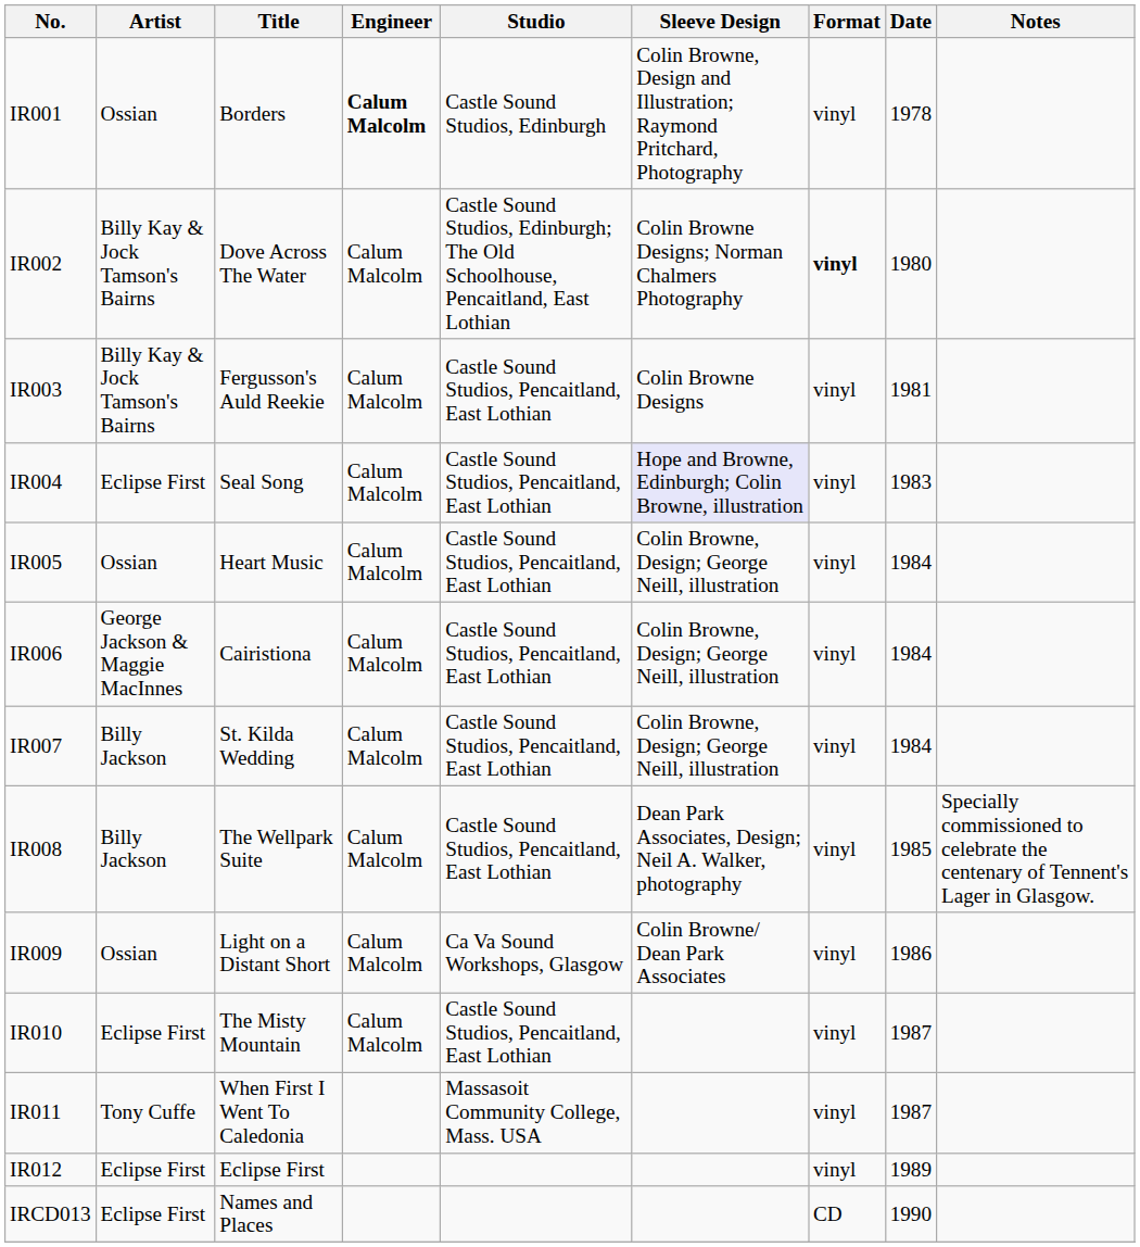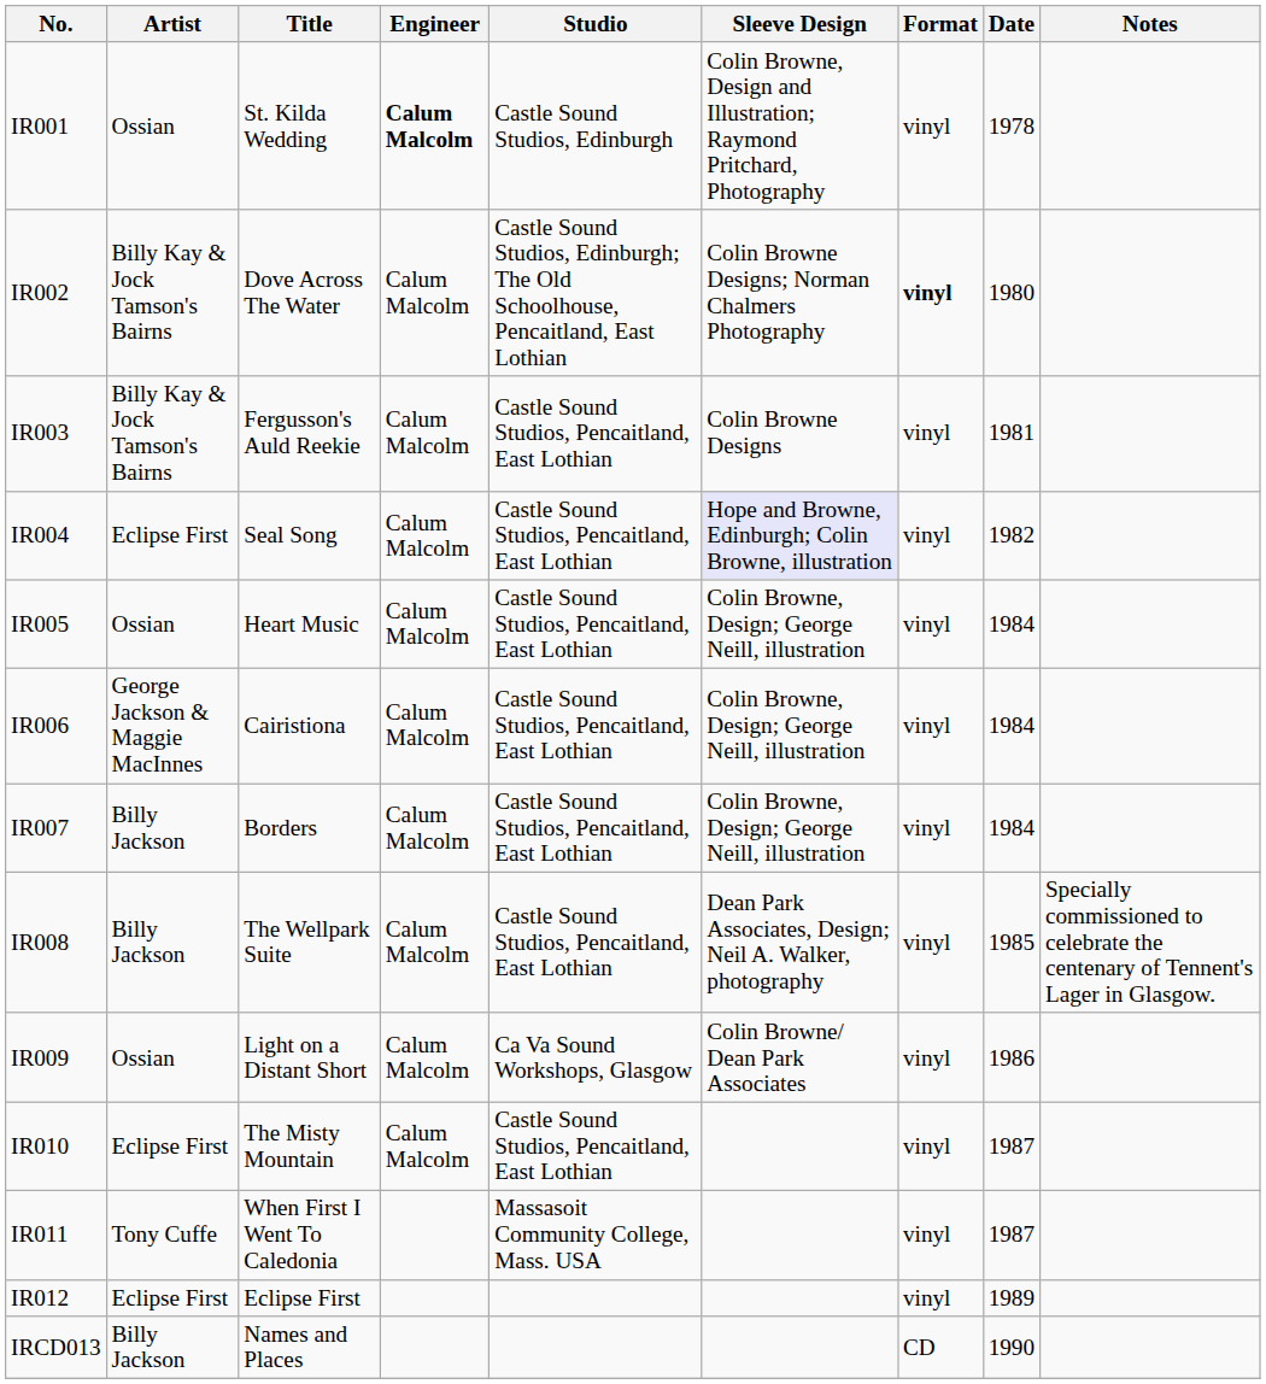IR001 | Title: Borders -> St. Kilda Wedding
IR004 | Date: 1983 -> 1982
IR007 | Title: St. Kilda Wedding -> Borders
IRCD013 | Artist: Eclipse First -> Billy Jackson
